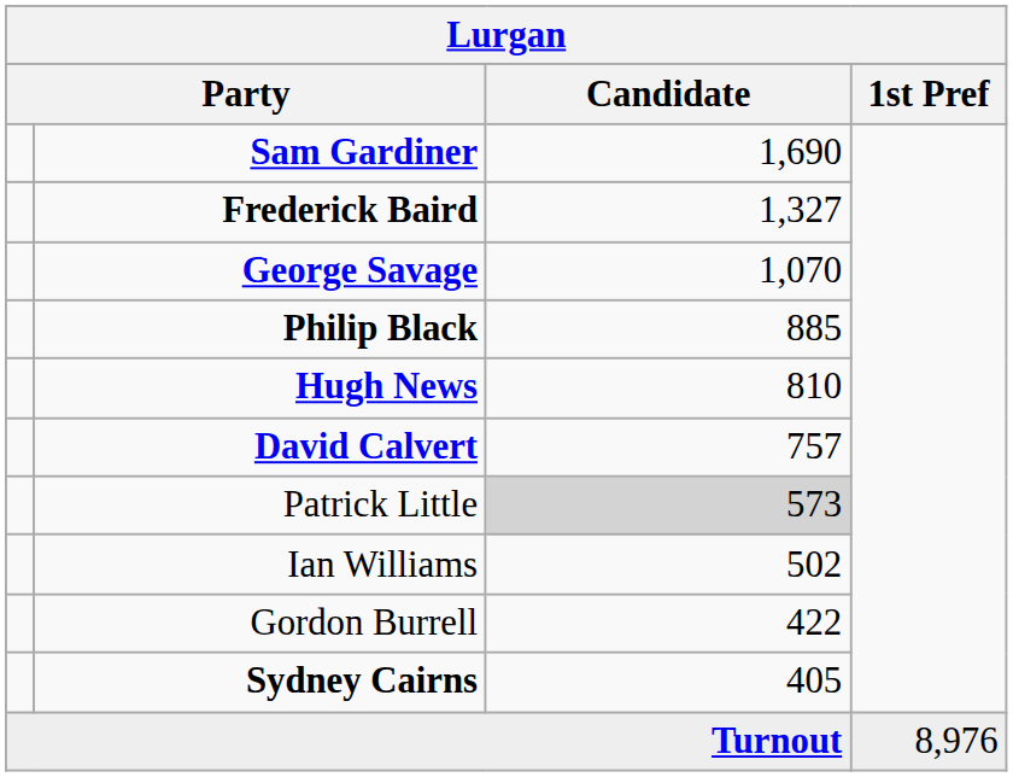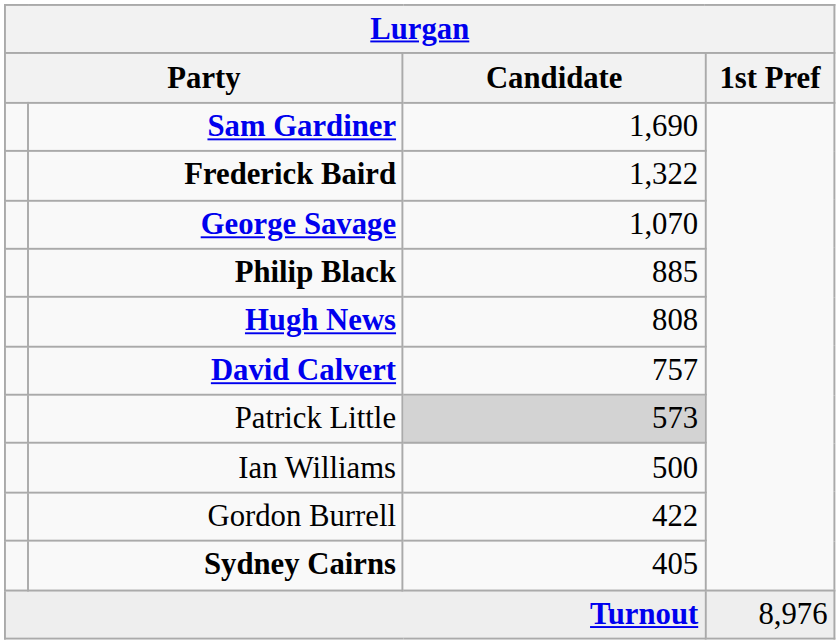Frederick Baird | Candidate: 1,327 -> 1,322
Hugh News | Candidate: 810 -> 808
Ian Williams | Candidate: 502 -> 500
